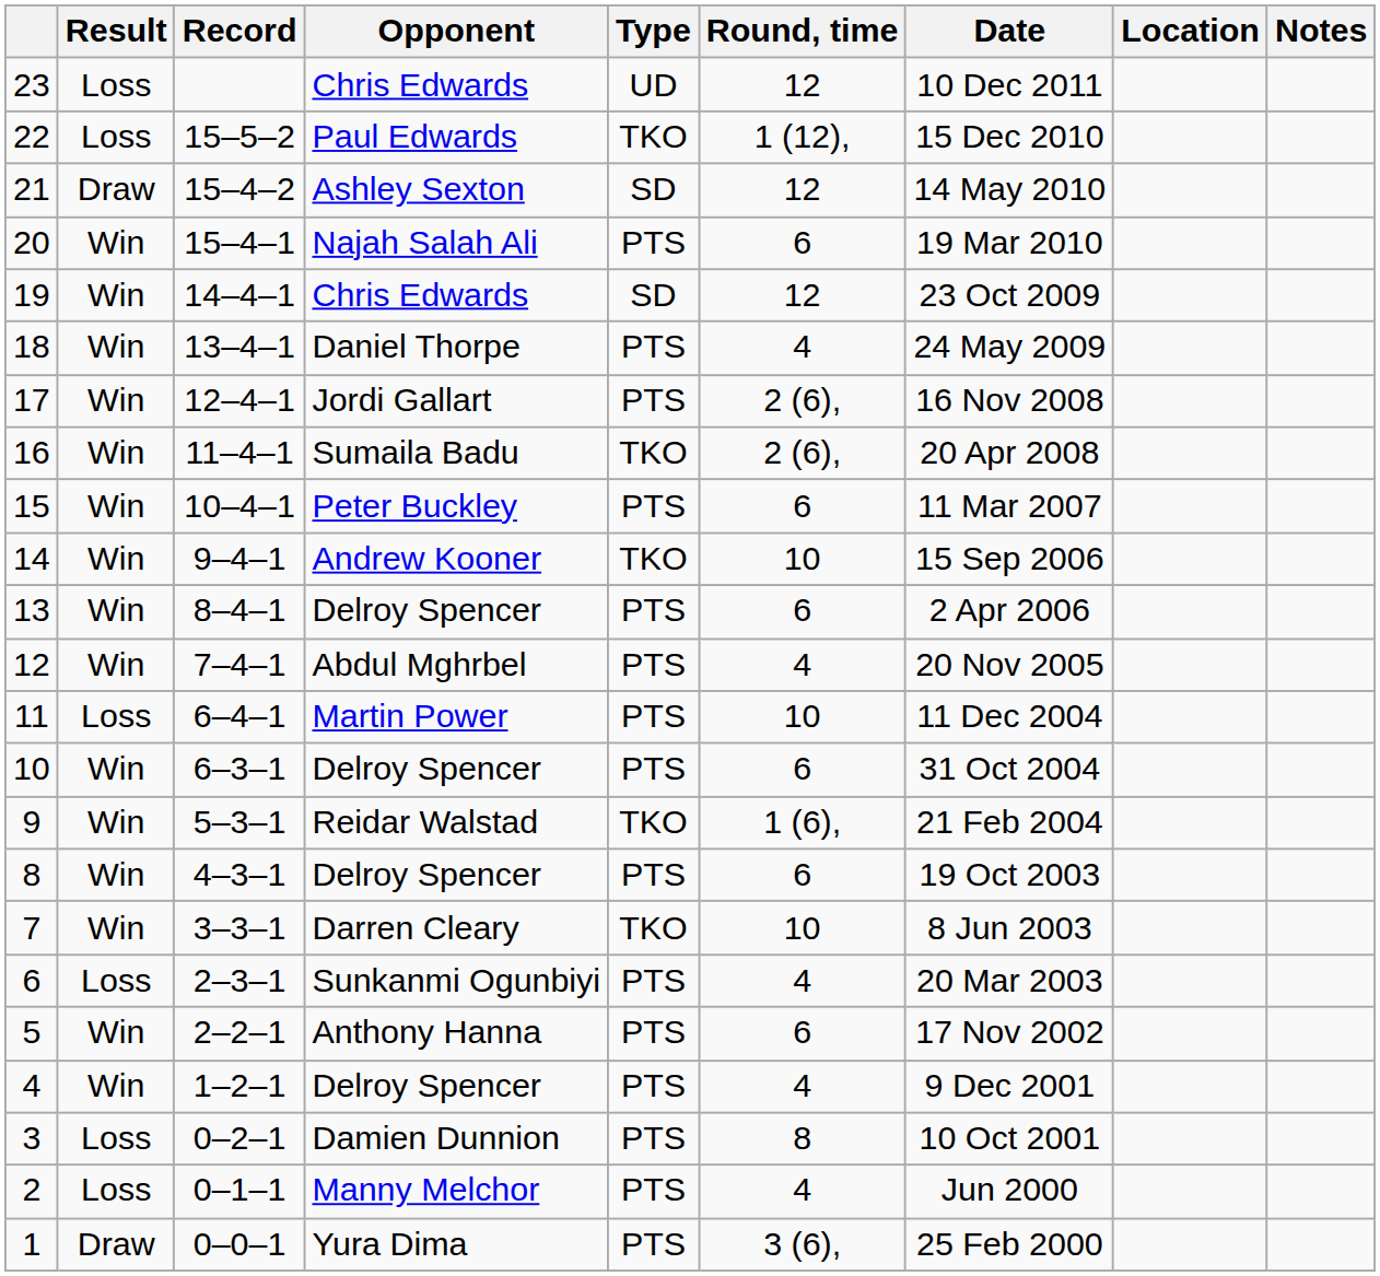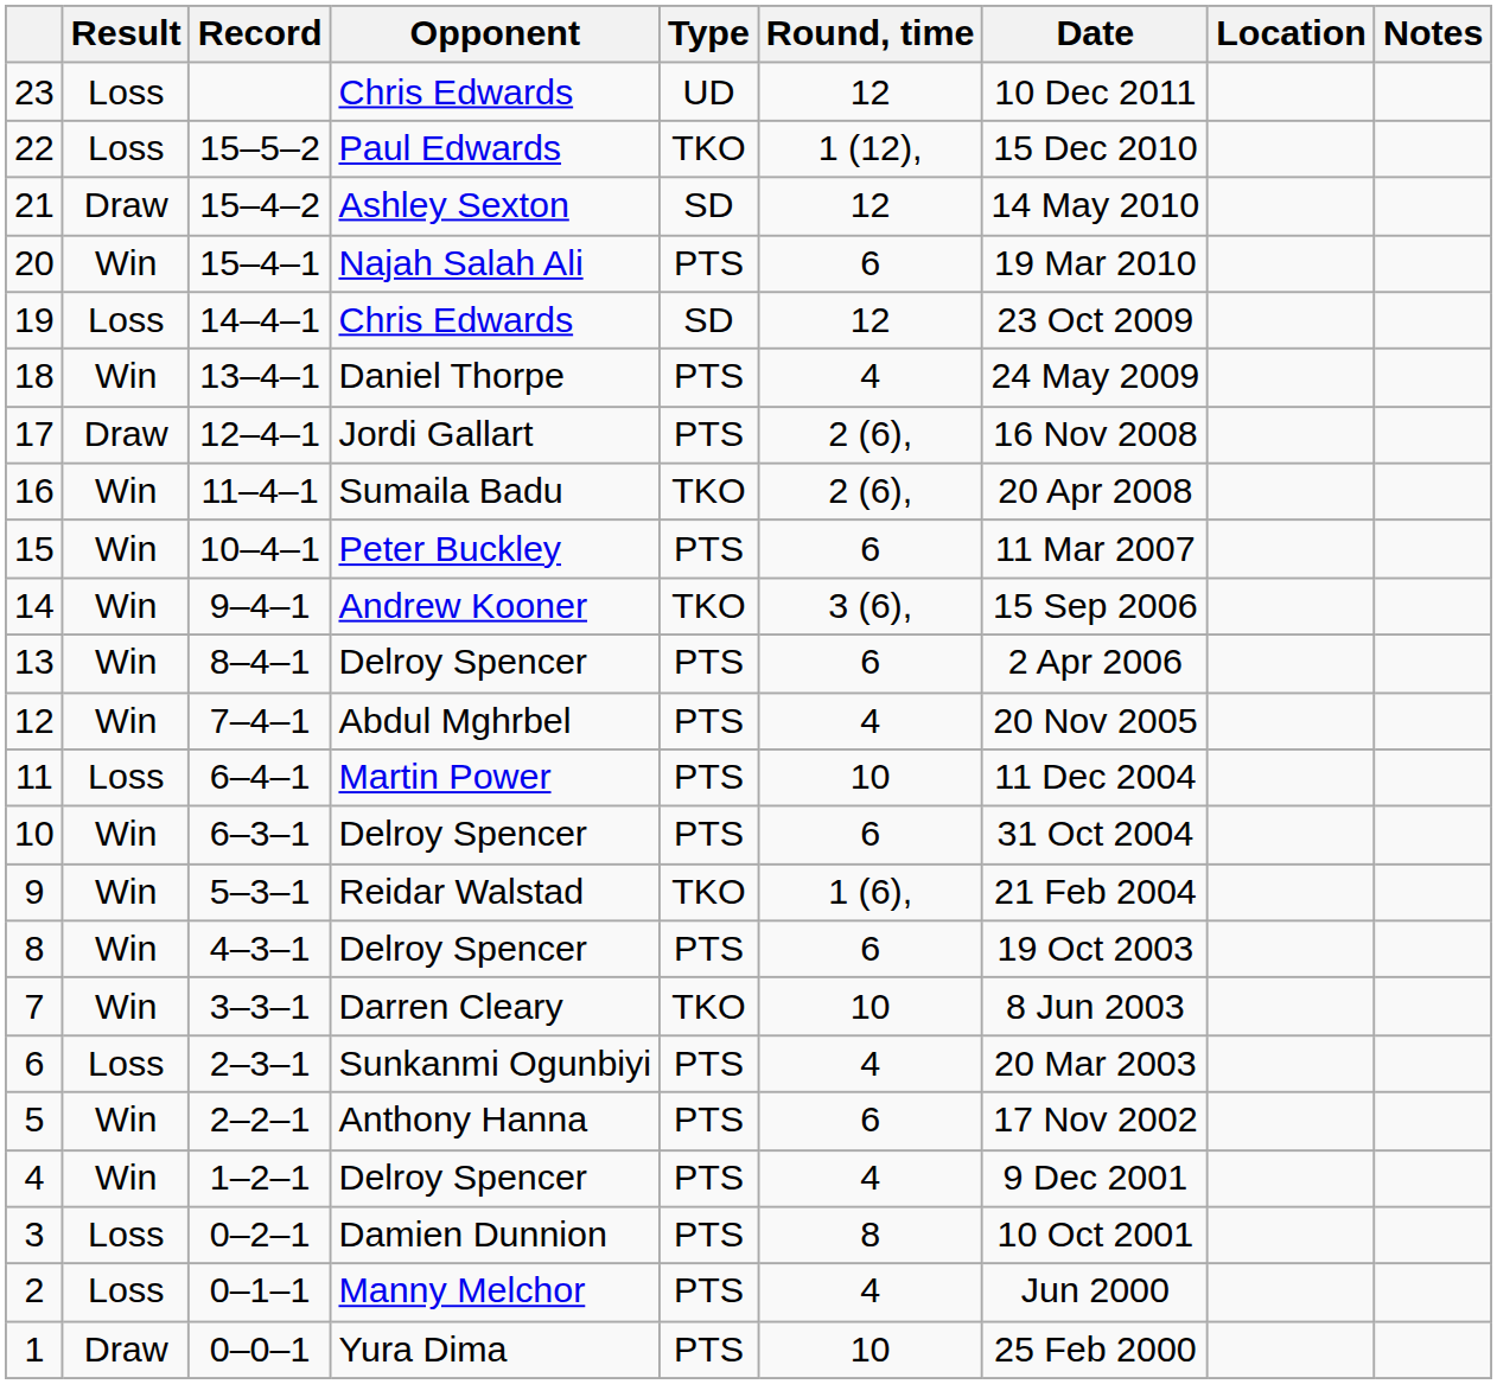19 | Result: Win -> Loss
17 | Result: Win -> Draw
14 | Round, time: 10 -> 3 (6),
1 | Round, time: 3 (6), -> 10
